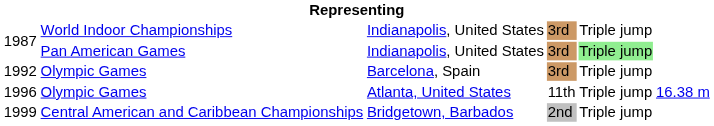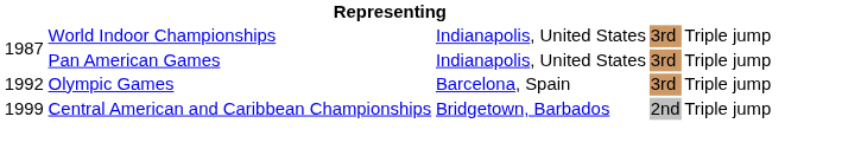1987 / Pan American Games | column 5: lightgreen background -> no background
- row: 1996 | Olympic Games | Atlanta, United States | 11th | Triple jump | 16.38 m
